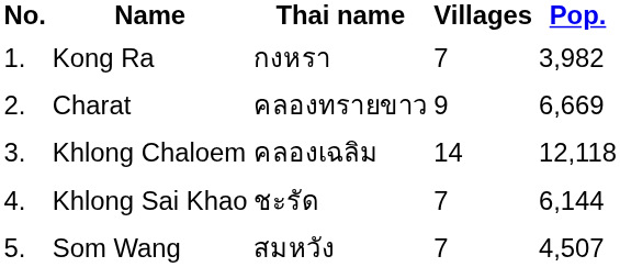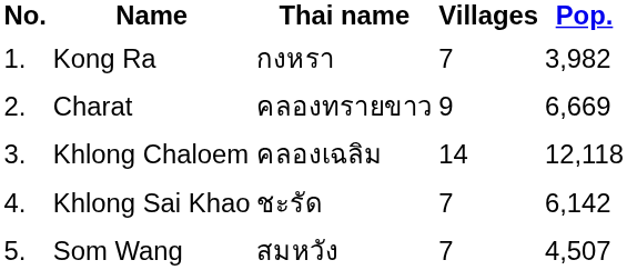Khlong Sai Khao | Pop.: 6,144 -> 6,142
